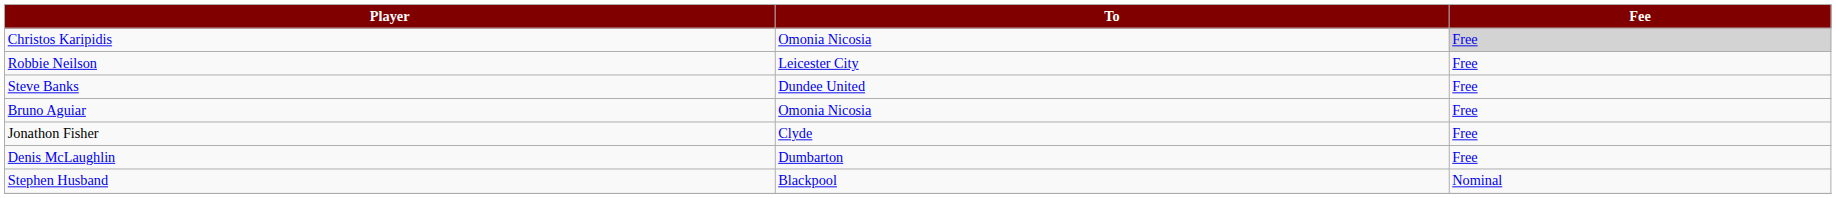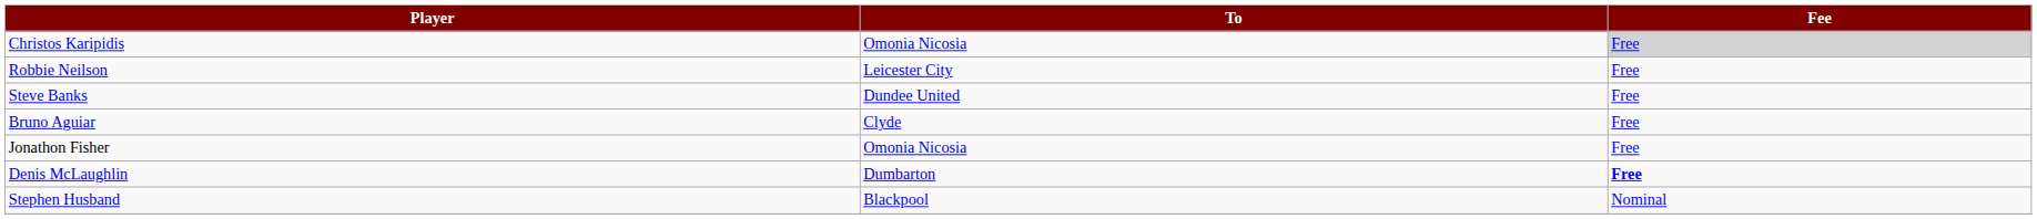Bruno Aguiar | To: Omonia Nicosia -> Clyde
Jonathon Fisher | To: Clyde -> Omonia Nicosia
Denis McLaughlin | Fee: normal -> bold
